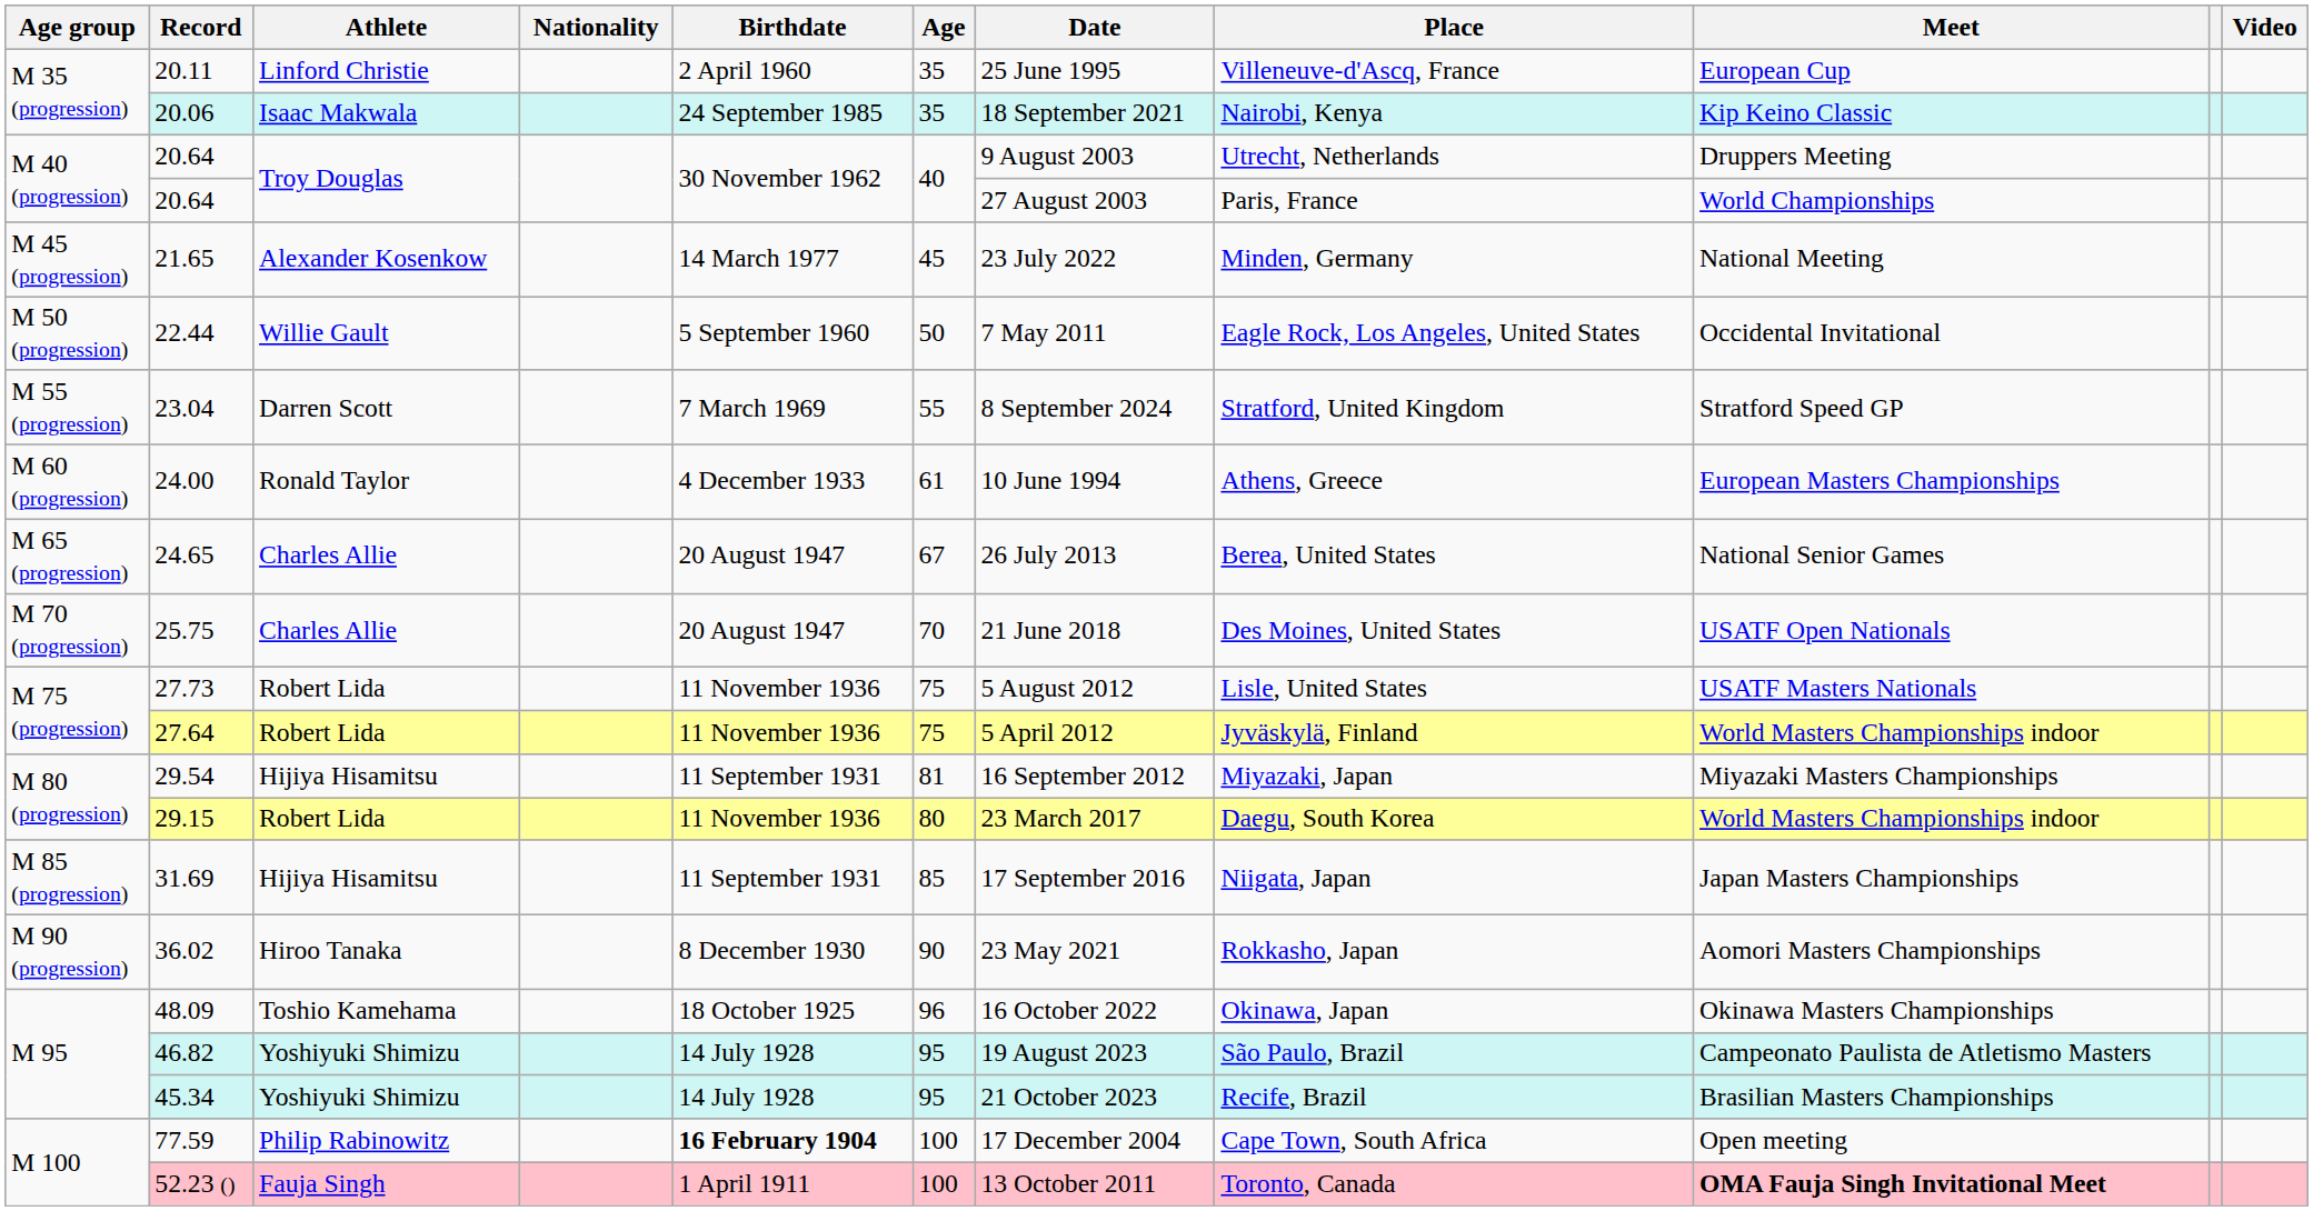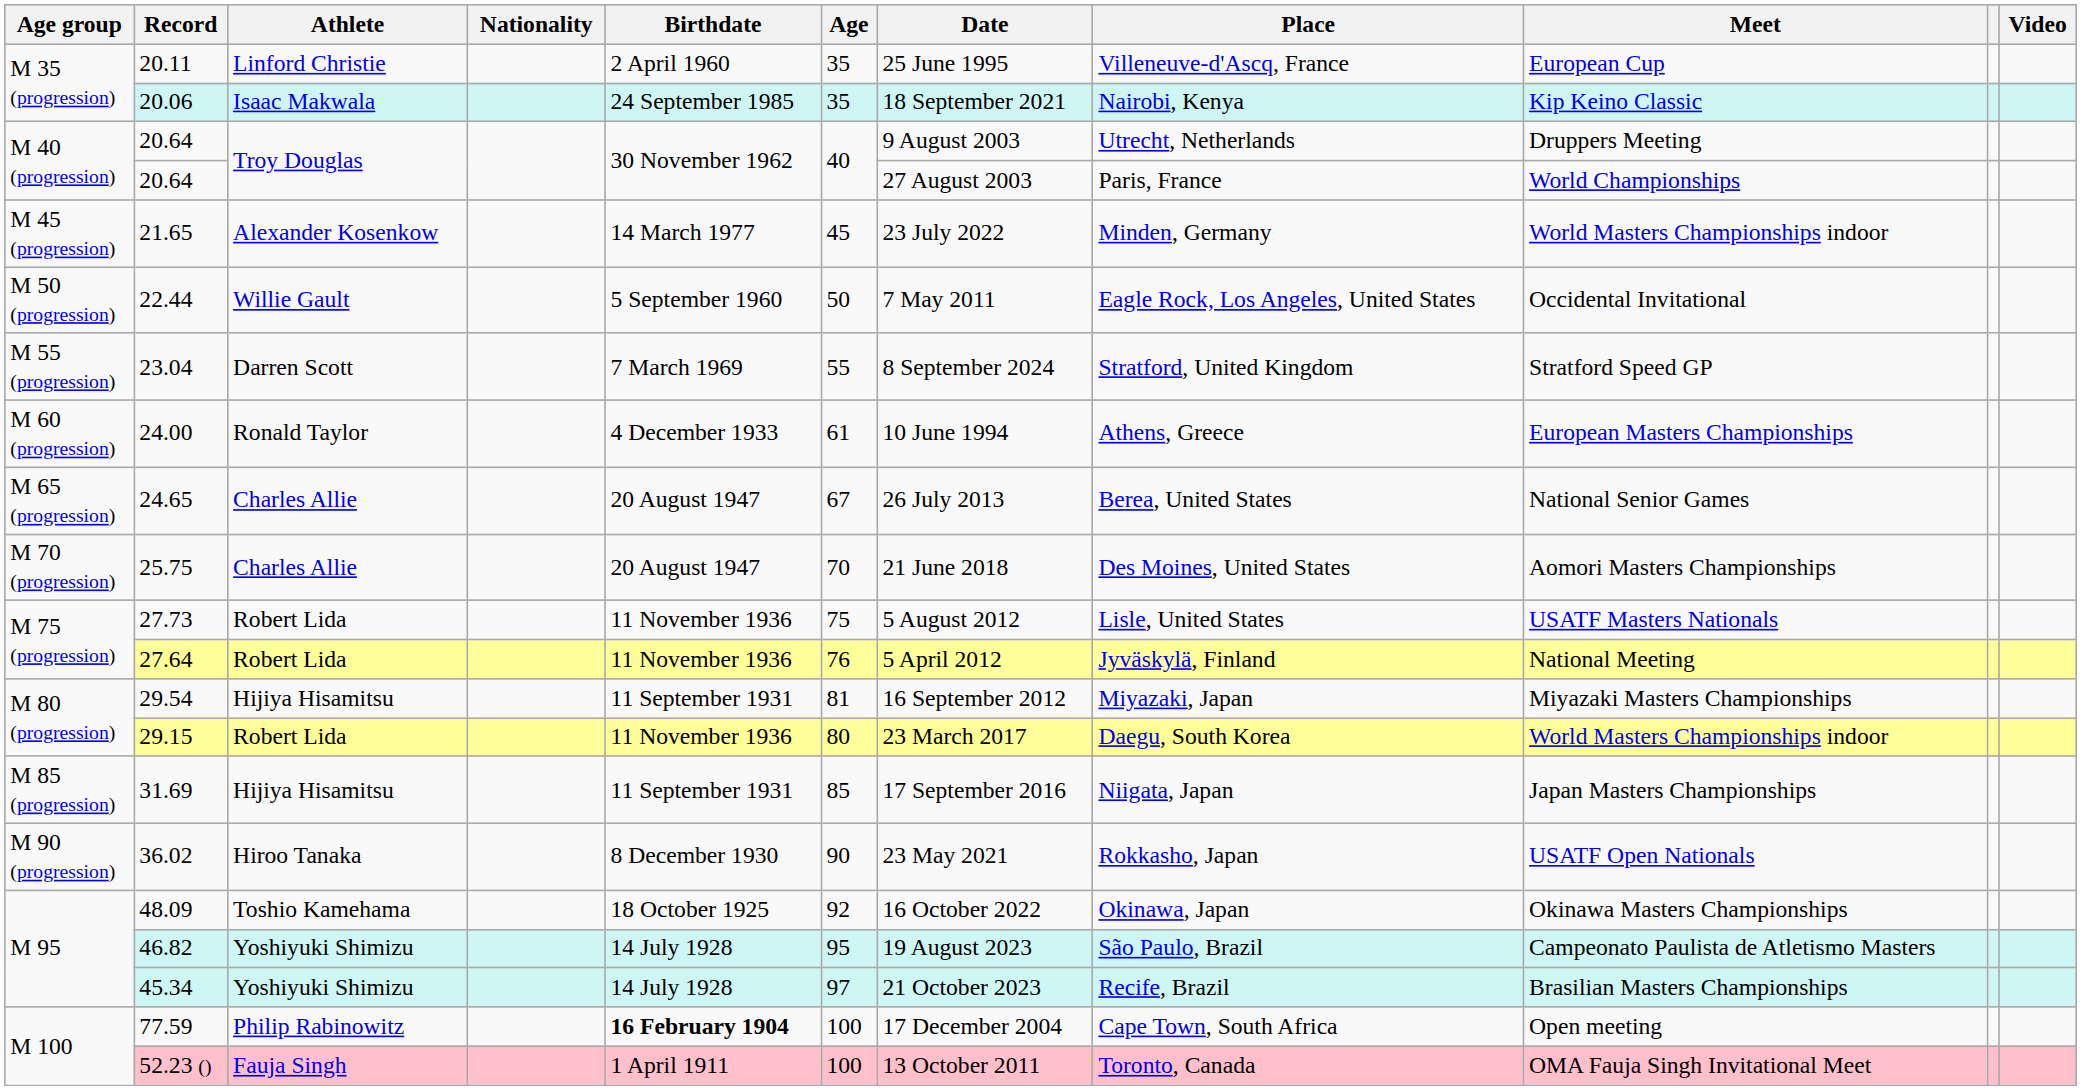21.65 | Meet: National Meeting -> World Masters Championships indoor
25.75 | Meet: USATF Open Nationals -> Aomori Masters Championships
27.64 | Age: 75 -> 76
27.64 | Meet: World Masters Championships indoor -> National Meeting
36.02 | Meet: Aomori Masters Championships -> USATF Open Nationals
48.09 | Age: 96 -> 92
45.34 | Age: 95 -> 97
52.23 () | Meet: bold -> normal
